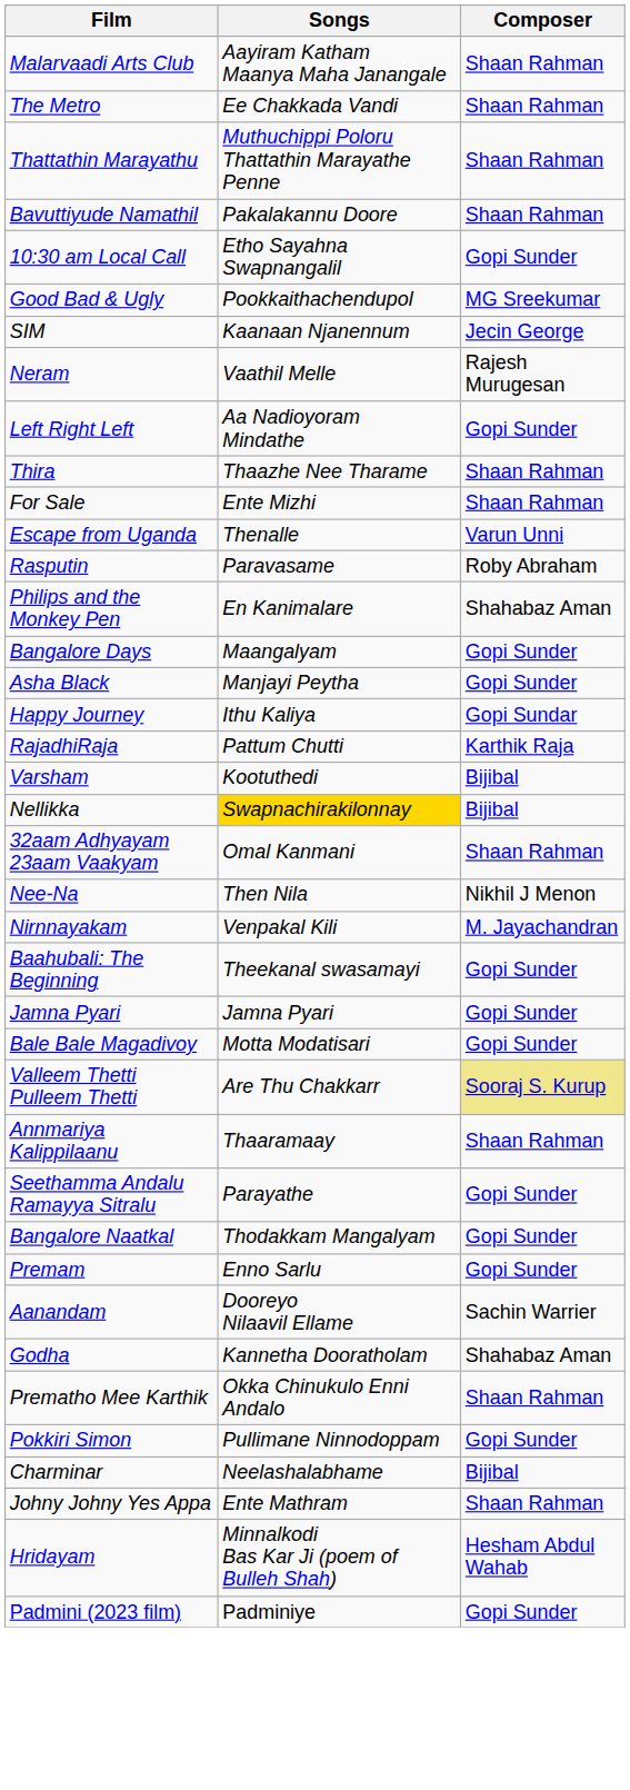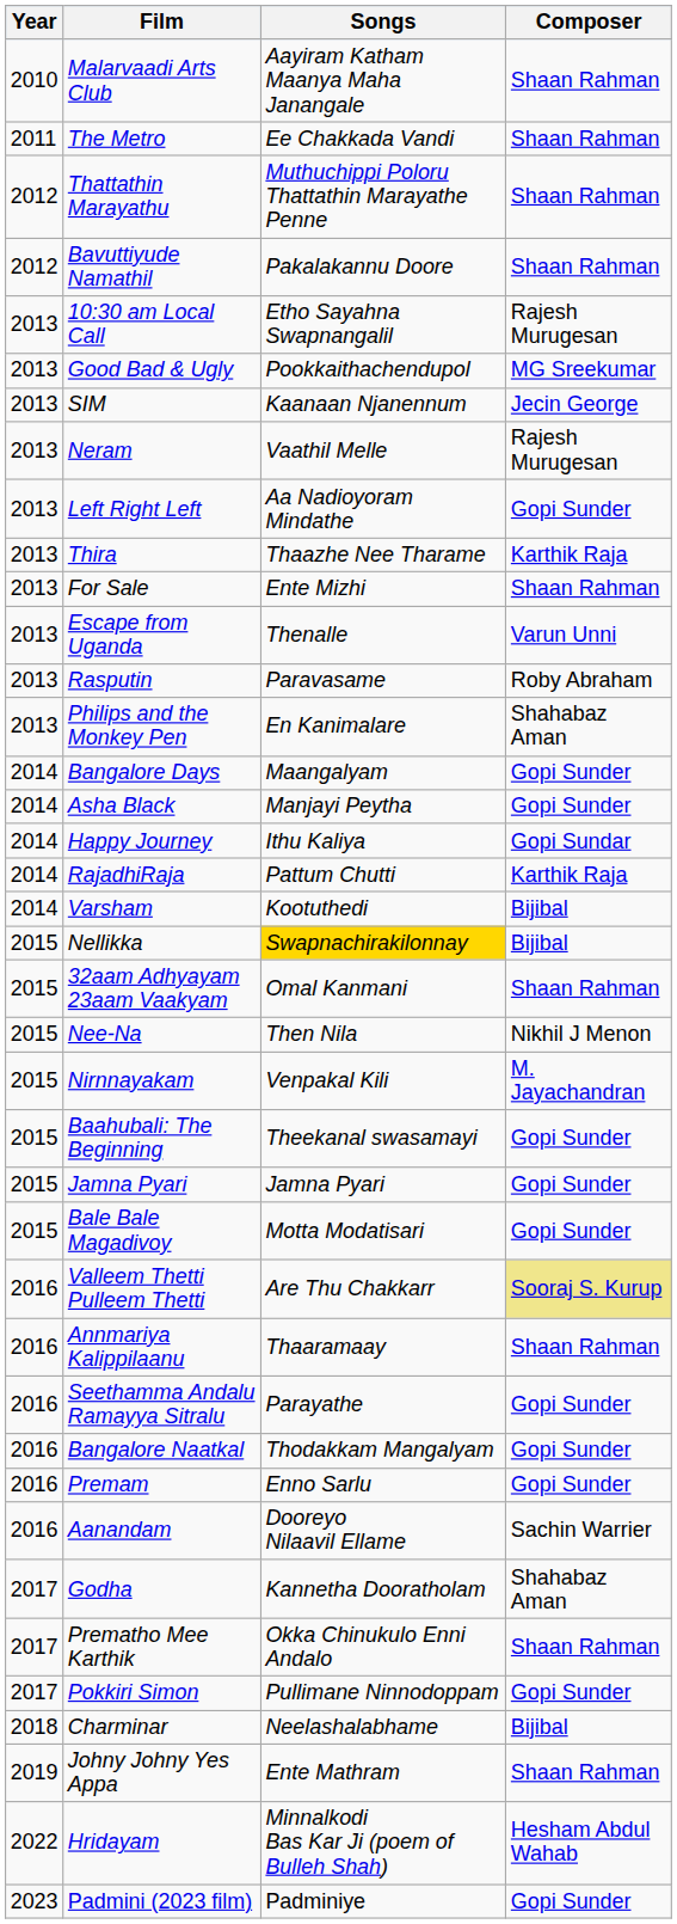+ column: Year | 2010 | 2011 | 2012 | 2012 | 2013 | 2013 | 2013 | 2013 | 2013 | 2013 | 2013 | 2013 | 2013 | 2013 | 2014 | 2014 | 2014 | 2014 | 2014 | 2015 | 2015 | 2015 | 2015 | 2015 | 2015 | 2015 | 2016 | 2016 | 2016 | 2016 | 2016 | 2016 | 2017 | 2017 | 2017 | 2018 | 2019 | 2022 | 2023
10:30 am Local Call | Composer: Gopi Sunder -> Rajesh Murugesan
Thira | Composer: Shaan Rahman -> Karthik Raja
